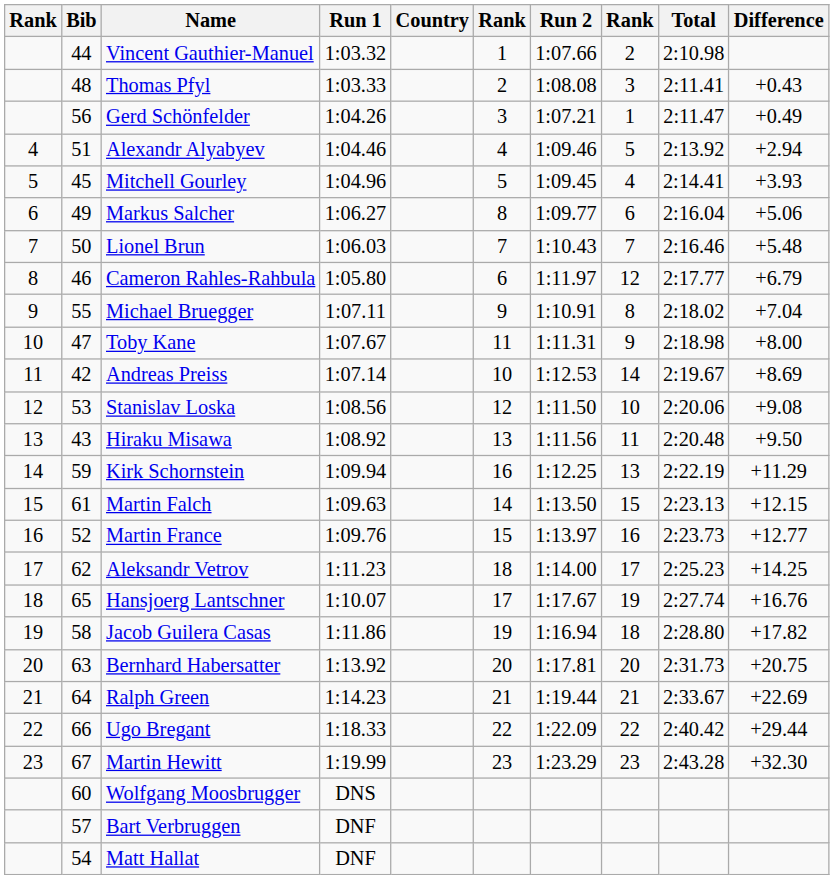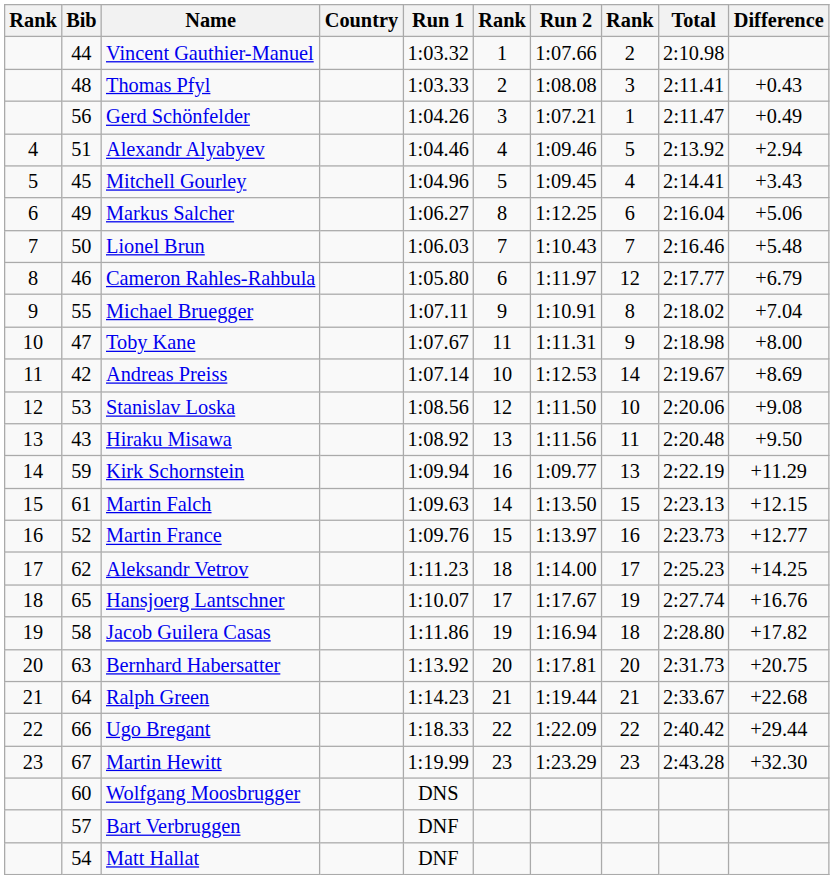columns swapped: Country <-> Run 1
Mitchell Gourley | Difference: +3.93 -> +3.43
Markus Salcher | Run 2: 1:09.77 -> 1:12.25
Kirk Schornstein | Run 2: 1:12.25 -> 1:09.77
Ralph Green | Difference: +22.69 -> +22.68
